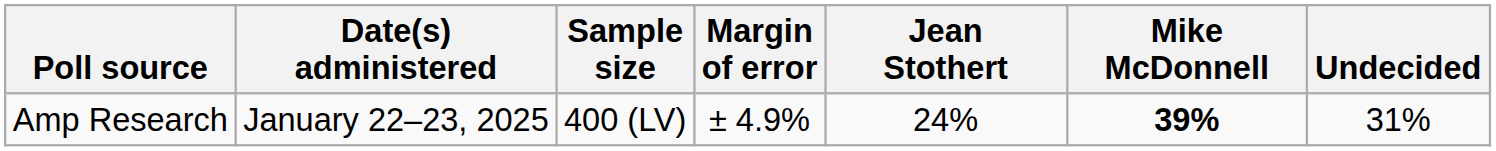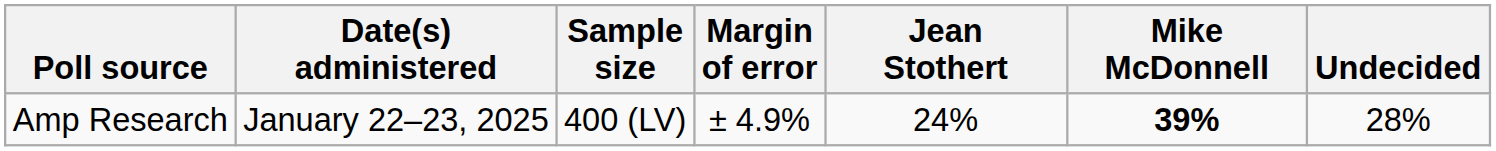Amp Research | Undecided: 31% -> 28%
